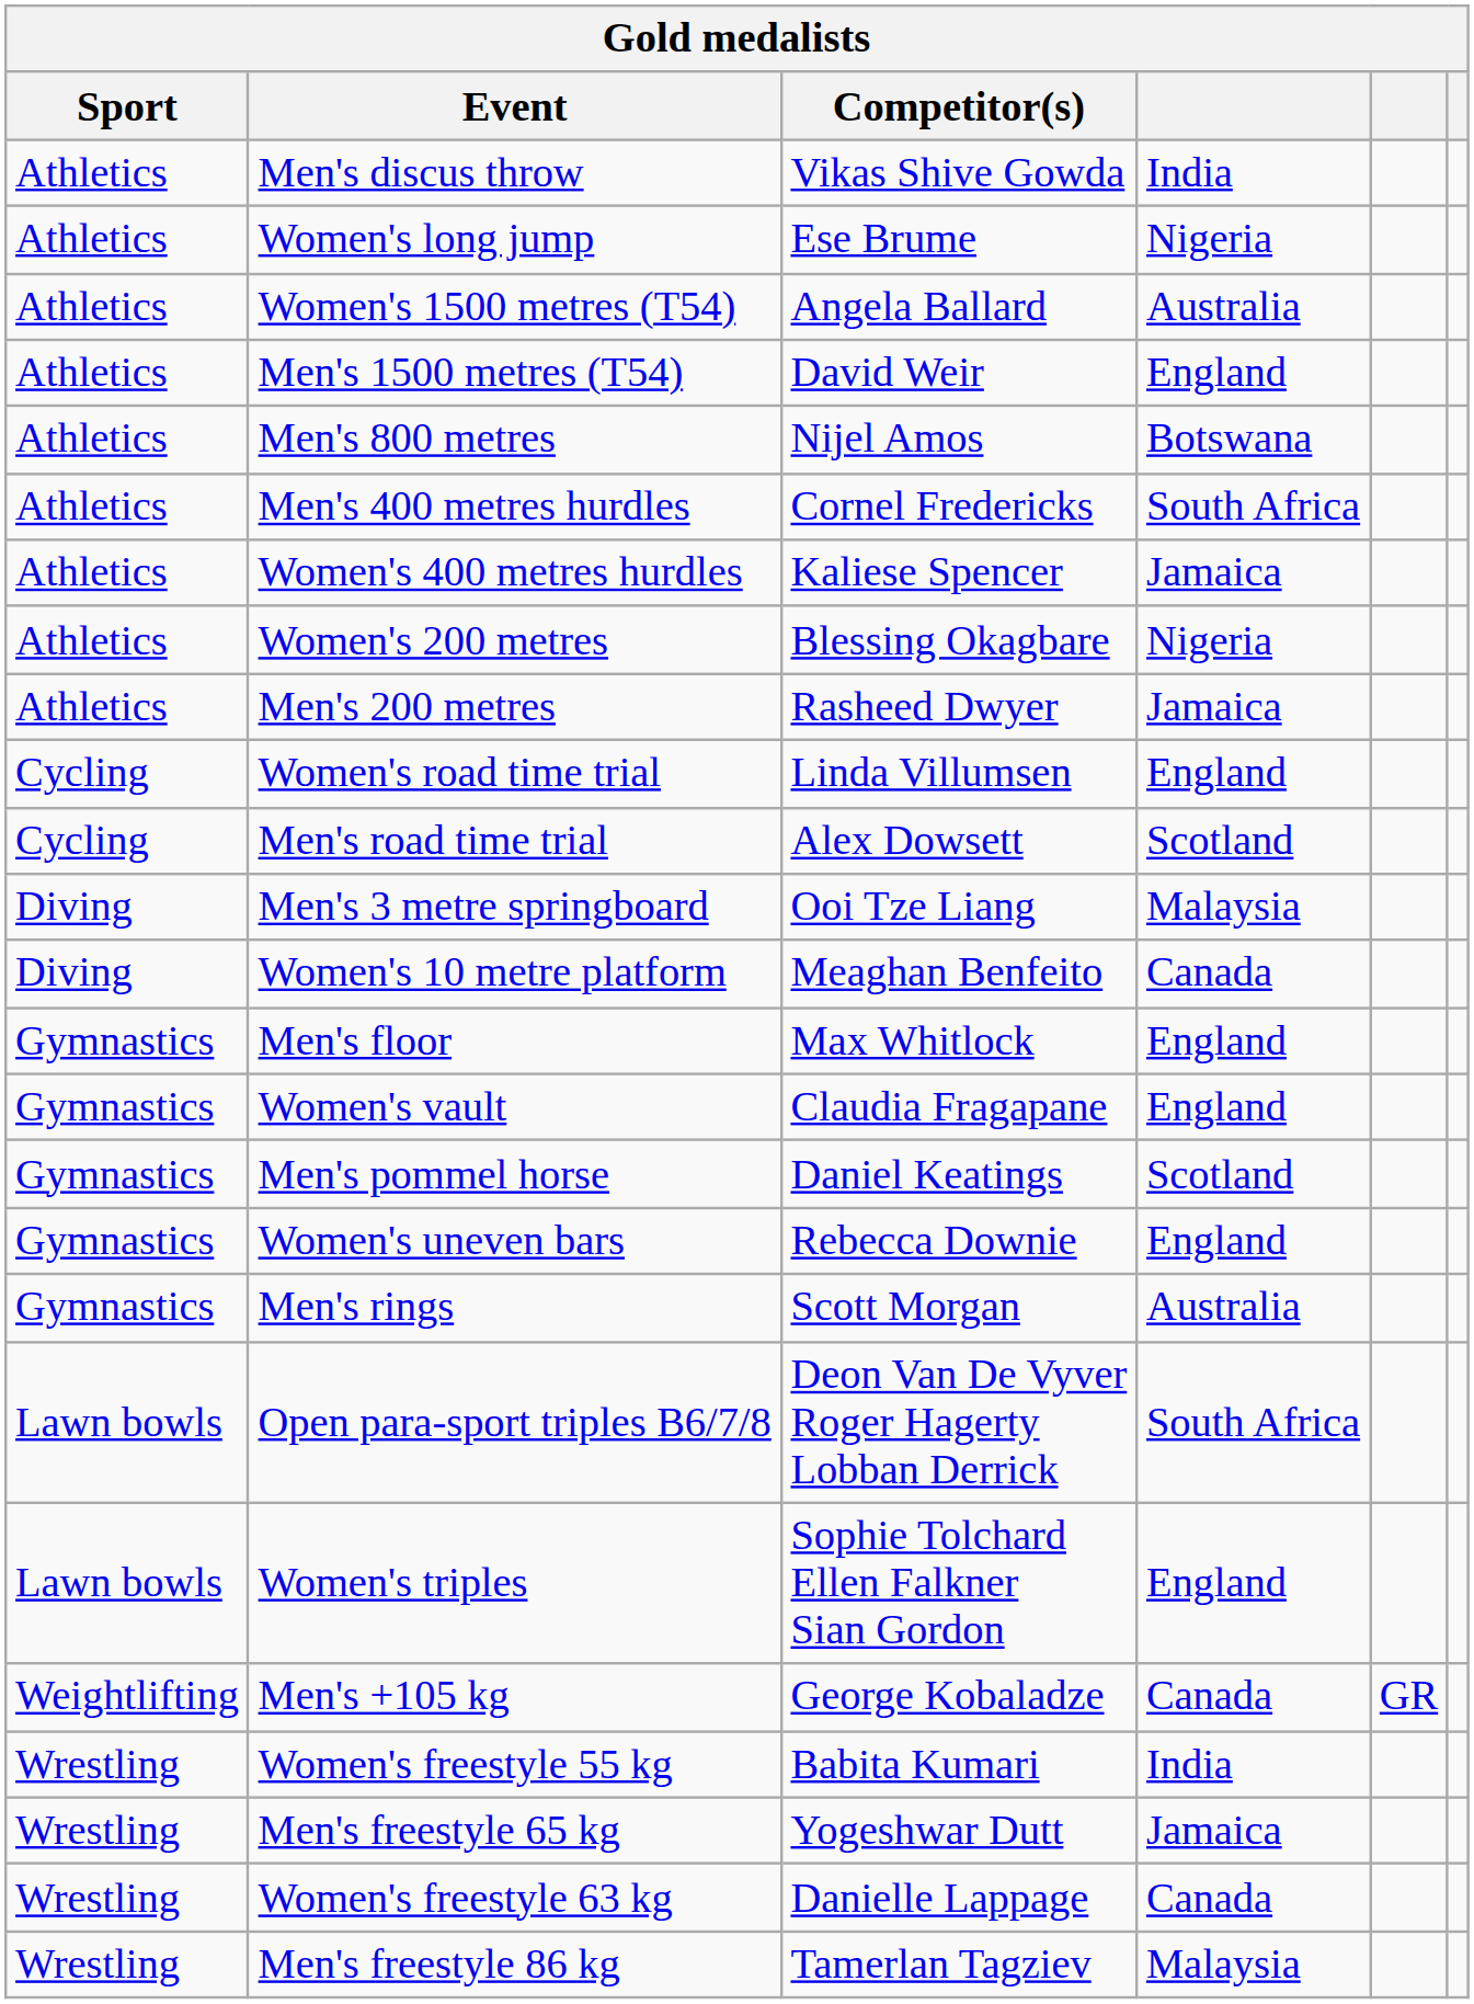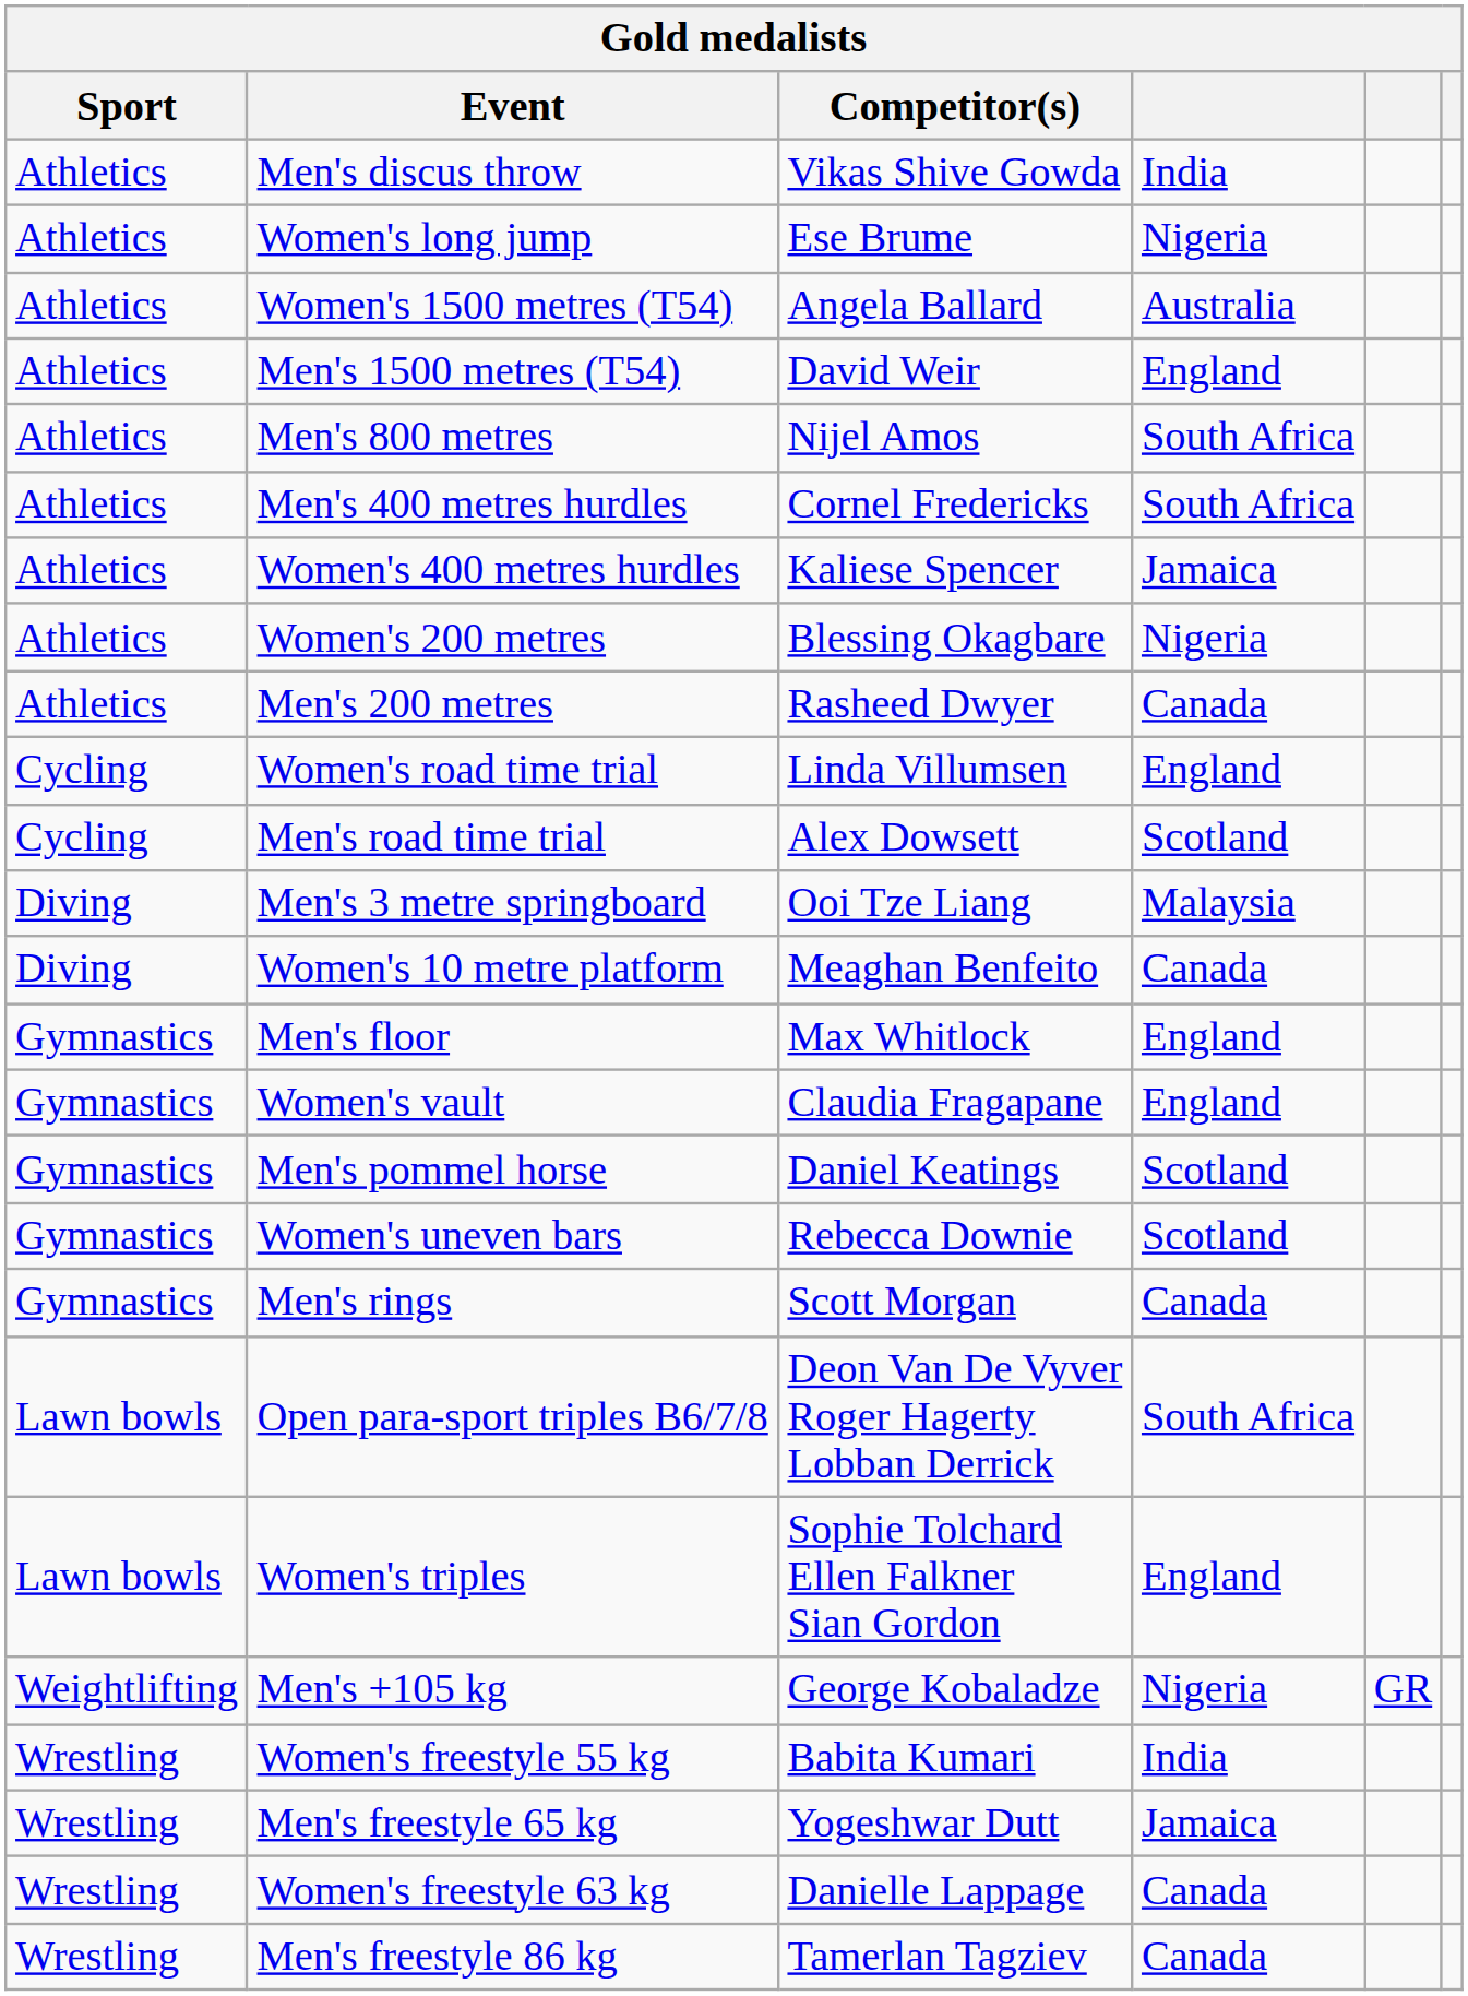Men's 800 metres | column 4: Botswana -> South Africa
Men's 200 metres | column 4: Jamaica -> Canada
Women's uneven bars | column 4: England -> Scotland
Men's rings | column 4: Australia -> Canada
Men's +105 kg | column 4: Canada -> Nigeria
Men's freestyle 86 kg | column 4: Malaysia -> Canada
